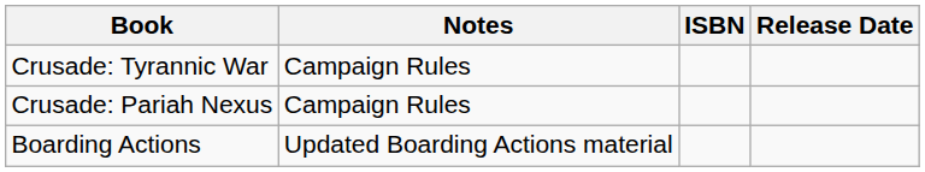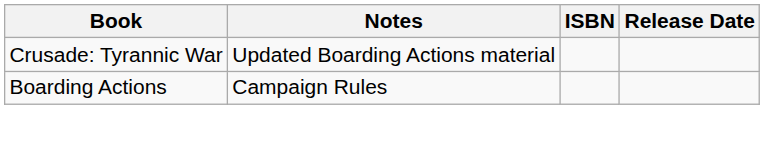Crusade: Tyrannic War | Notes: Campaign Rules -> Updated Boarding Actions material
- row: Crusade: Pariah Nexus | Campaign Rules
Boarding Actions | Notes: Updated Boarding Actions material -> Campaign Rules
